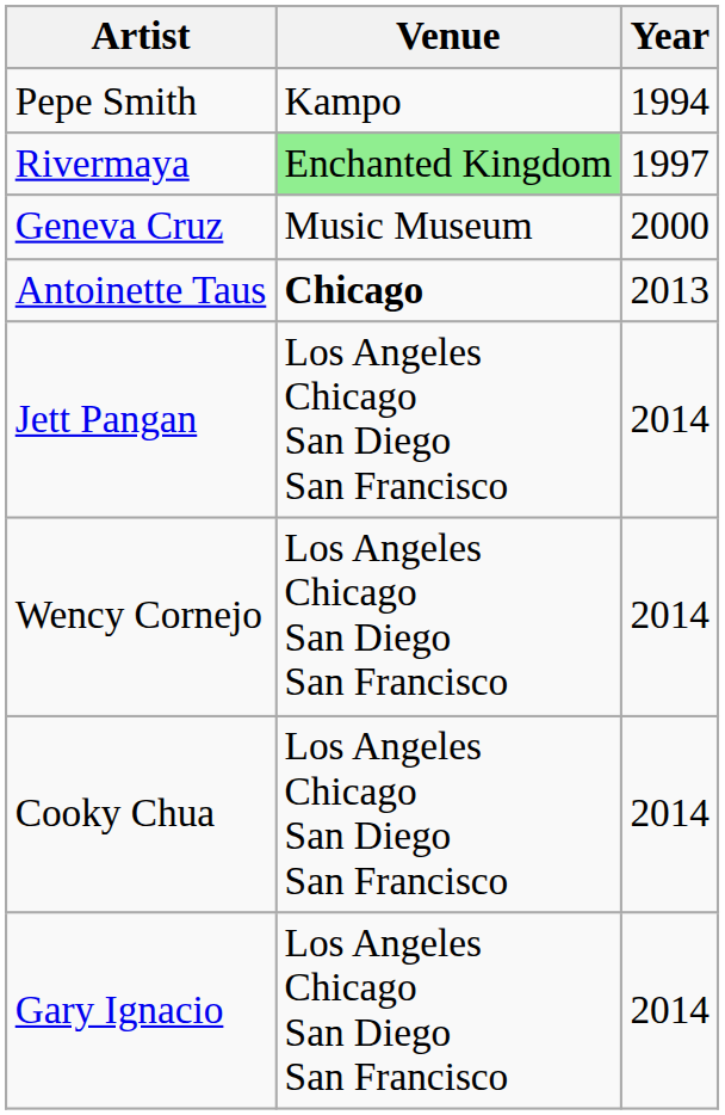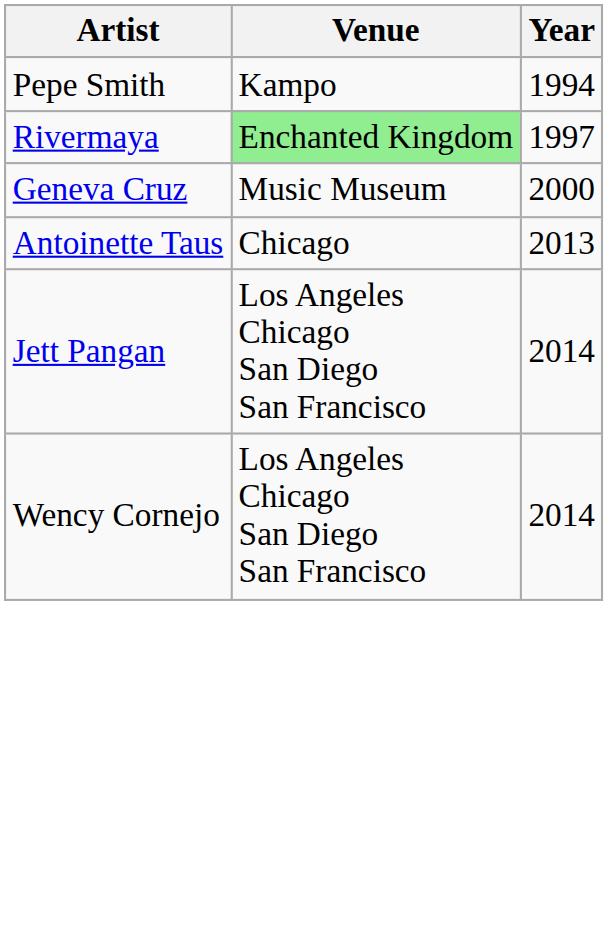Antoinette Taus | Venue: bold -> normal
- row: Cooky Chua | Los Angeles Chicago San Diego San Francisco | 2014
- row: Gary Ignacio | Los Angeles Chicago San Diego San Francisco | 2014
